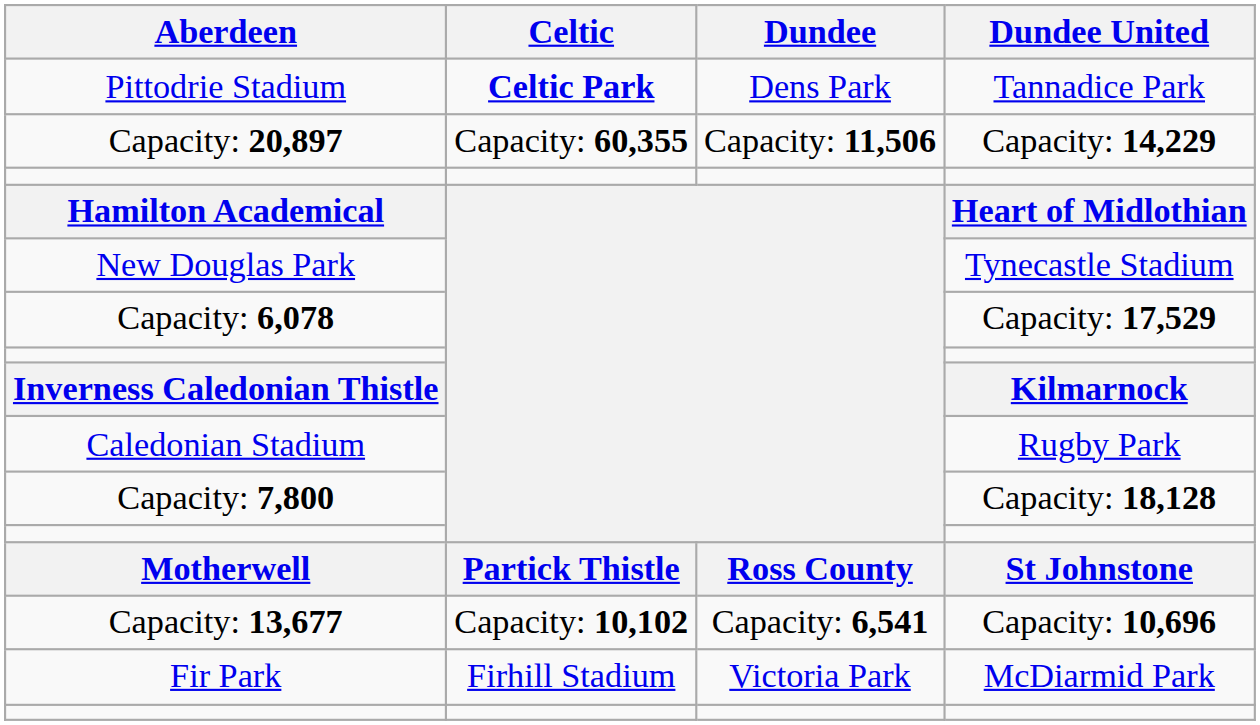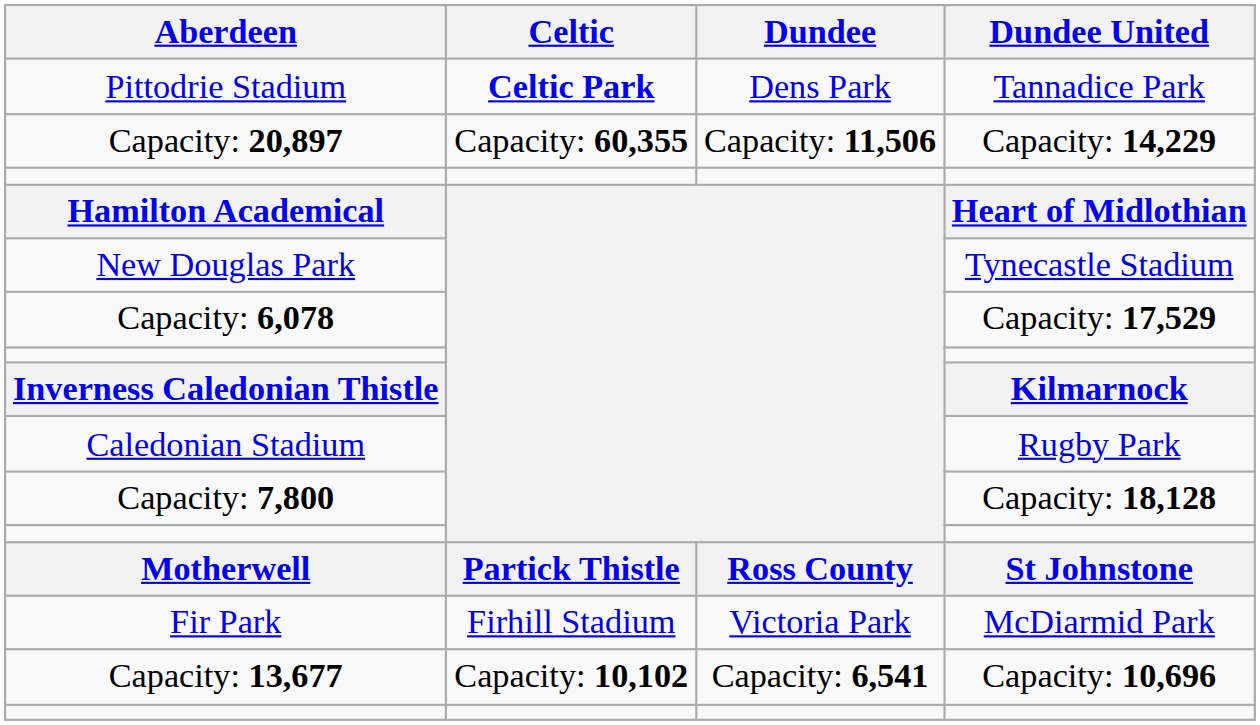rows swapped: Fir Park <-> Capacity: 13,677
